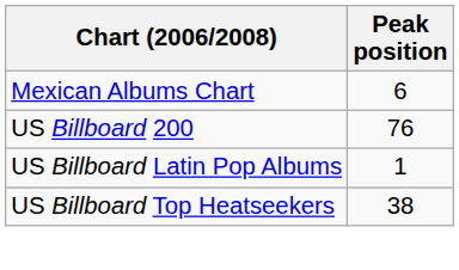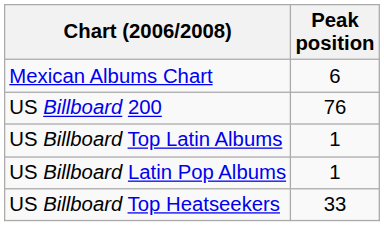+ row: US Billboard Top Latin Albums | 1
US Billboard Top Heatseekers | Peak position: 38 -> 33
